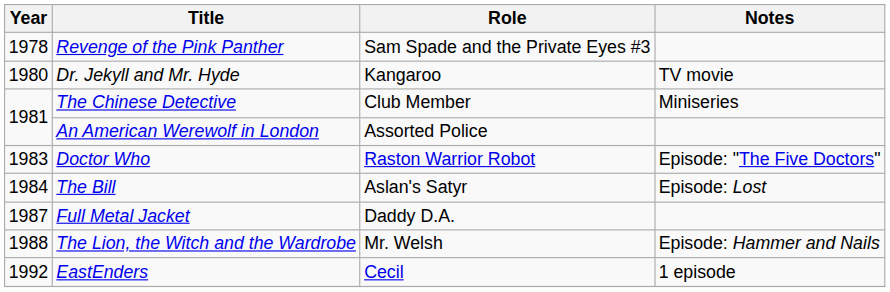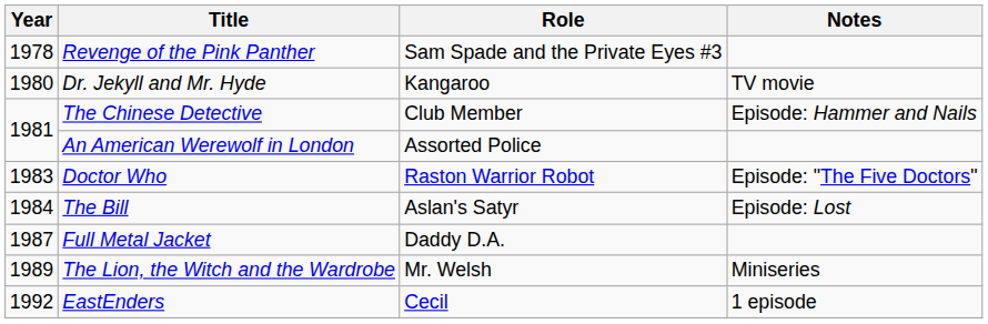The Chinese Detective | Notes: Miniseries -> Episode: Hammer and Nails
The Lion, the Witch and the Wardrobe | Year: 1988 -> 1989
The Lion, the Witch and the Wardrobe | Notes: Episode: Hammer and Nails -> Miniseries
